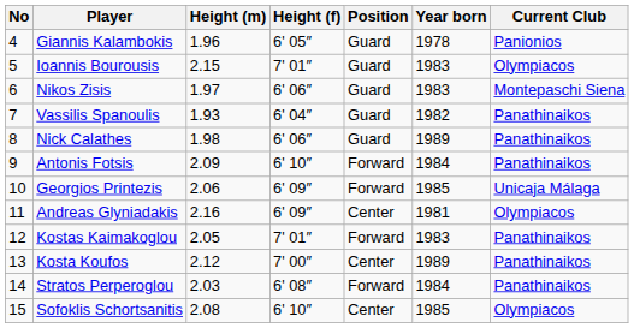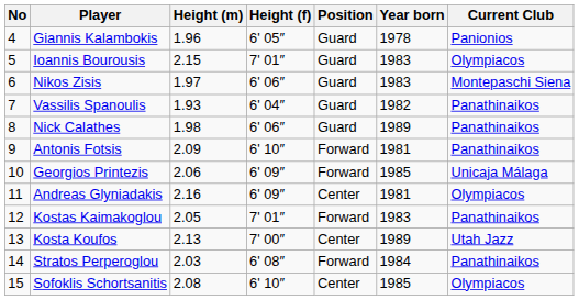Antonis Fotsis | Year born: 1984 -> 1981
Kosta Koufos | Height (m): 2.12 -> 2.13
Kosta Koufos | Current Club: Panathinaikos -> Utah Jazz
